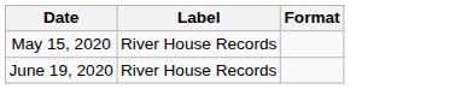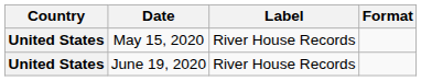+ column: Country | United States | United States
